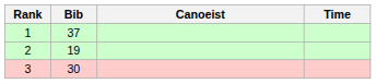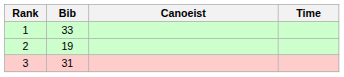1 | Bib: 37 -> 33
3 | Bib: 30 -> 31
